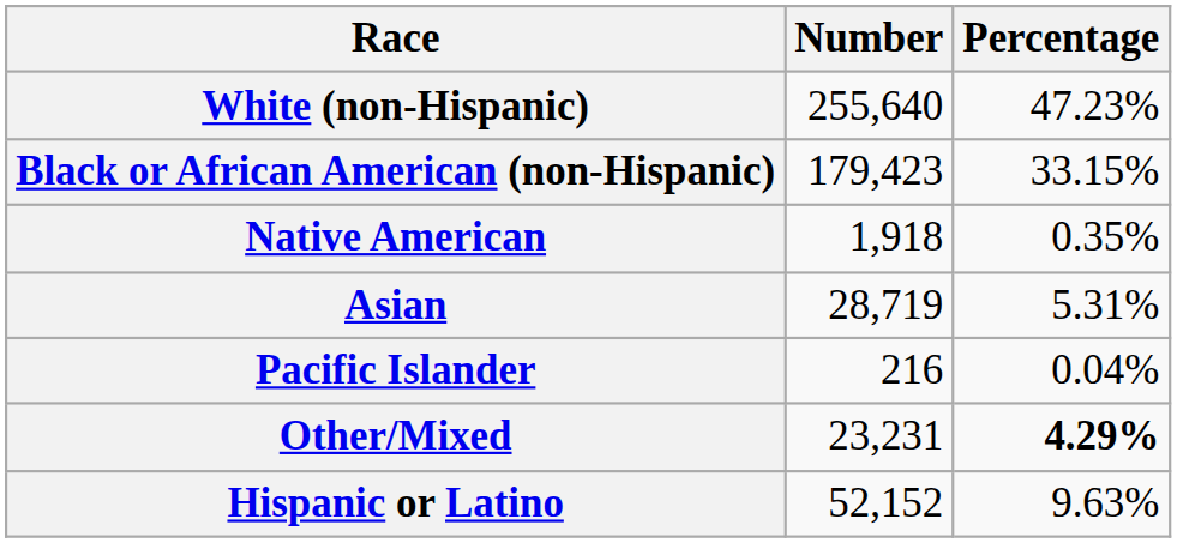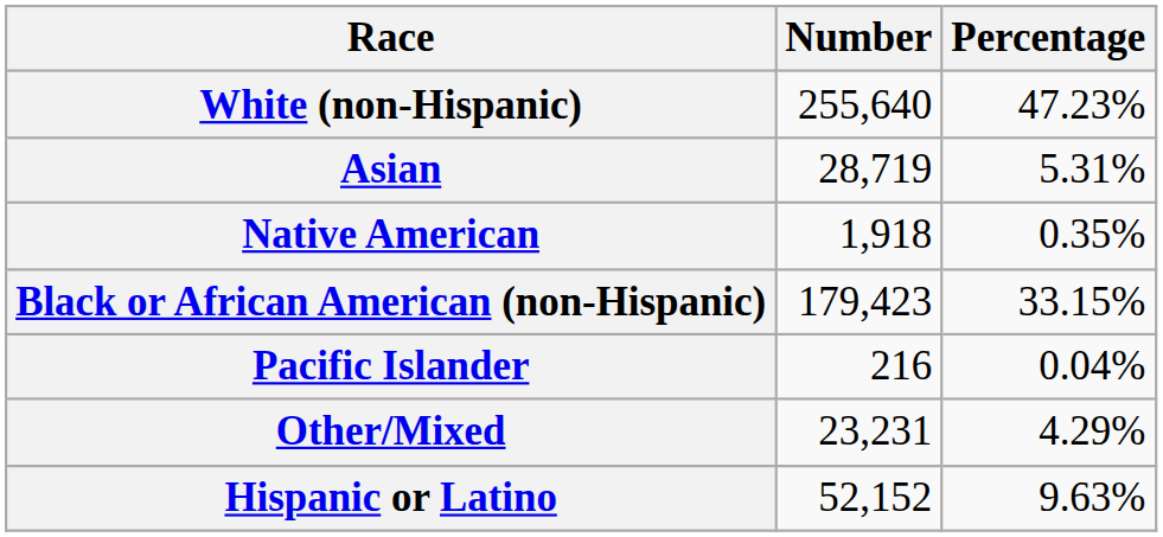rows swapped: Black or African American (non-Hispanic) <-> Asian
Other/Mixed | Percentage: bold -> normal
